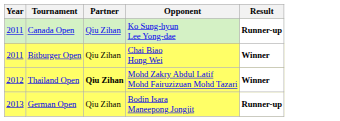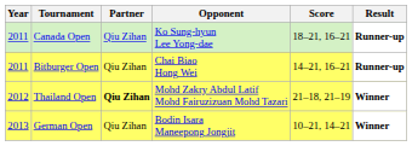+ column: Score | 18–21, 16–21 | 14–21, 16–21 | 21–18, 21–19 | 10–21, 14–21
Bitburger Open | Result: Winner -> Runner-up
German Open | Result: Runner-up -> Winner
